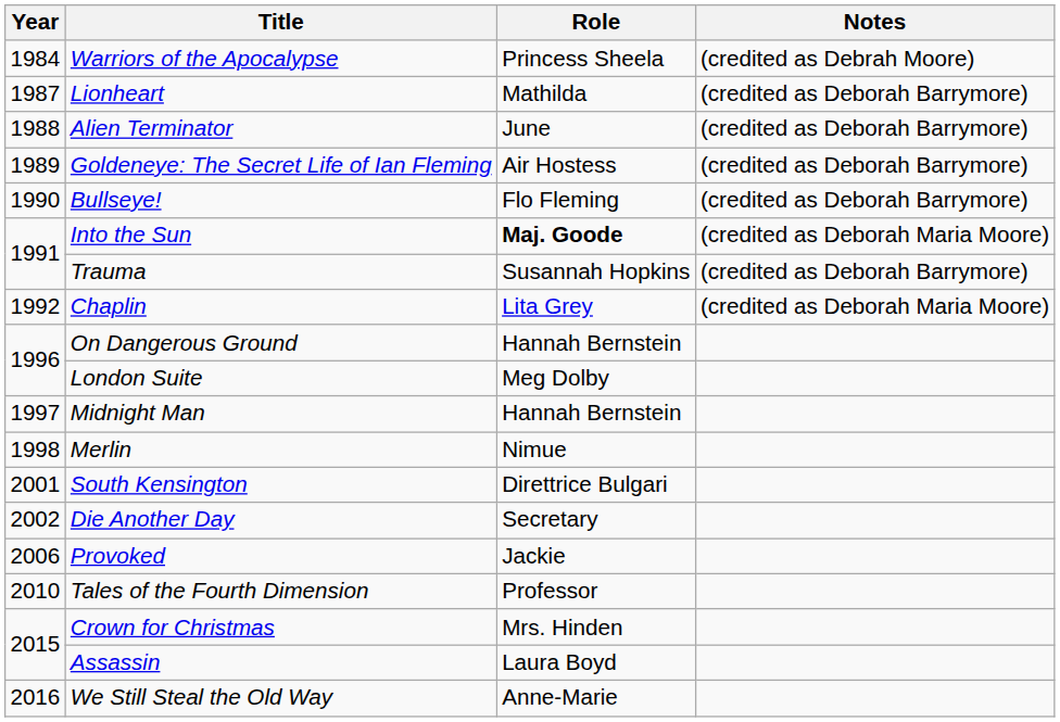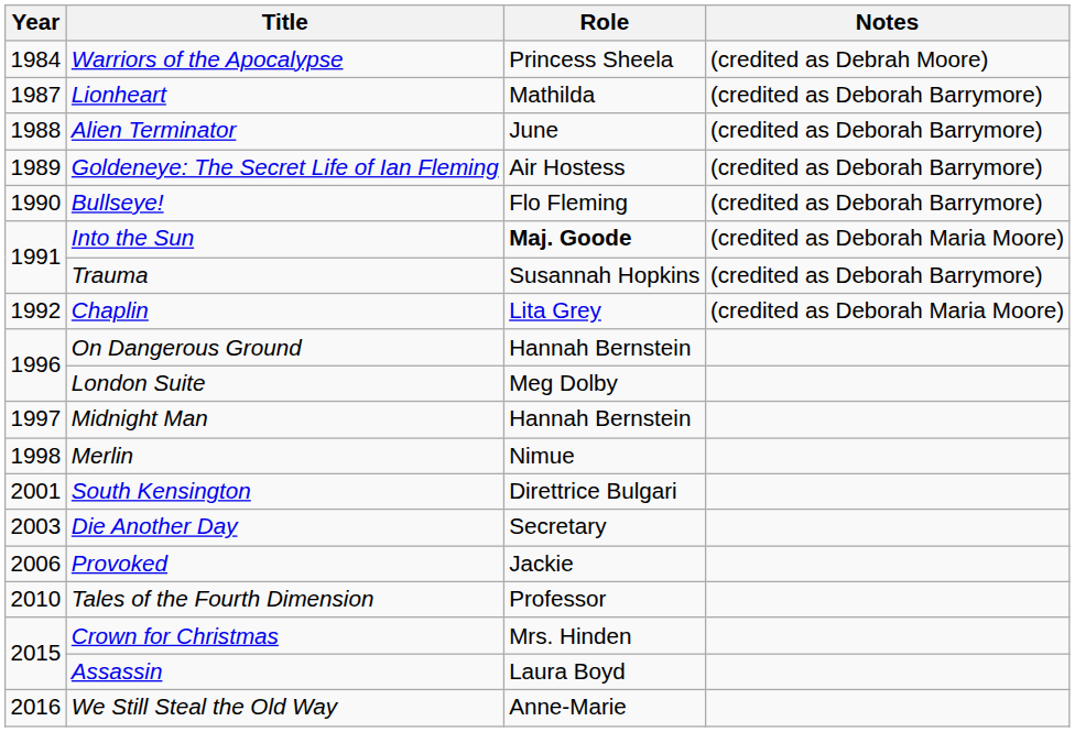Die Another Day | Year: 2002 -> 2003
